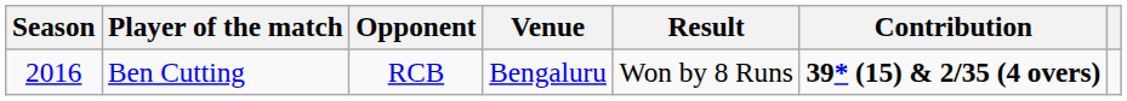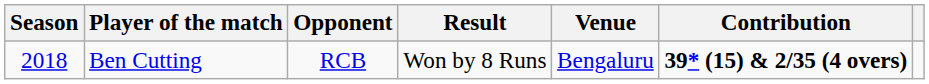columns swapped: Venue <-> Result
Ben Cutting | Season: 2016 -> 2018
